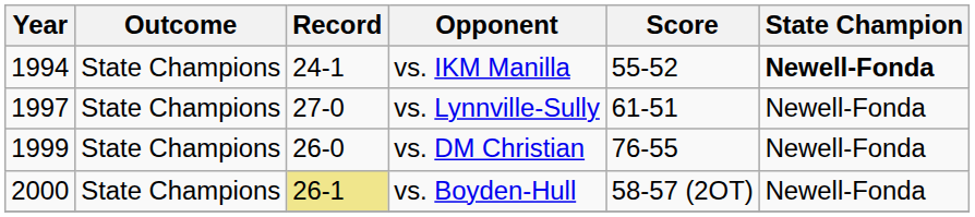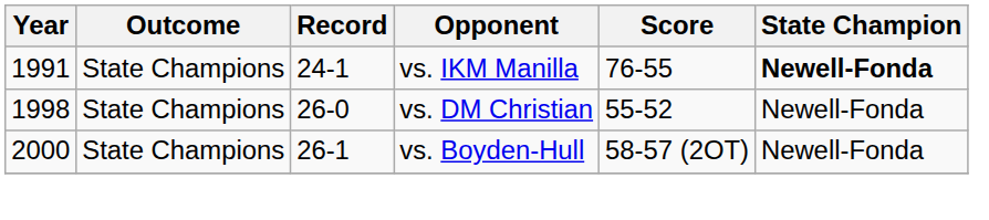vs. IKM Manilla | Year: 1994 -> 1991
vs. IKM Manilla | Score: 55-52 -> 76-55
- row: 1997 | State Champions | 27-0 | vs. Lynnville-Sully | 61-51 | Newell-Fonda
vs. DM Christian | Year: 1999 -> 1998
vs. DM Christian | Score: 76-55 -> 55-52
vs. Boyden-Hull | Record: khaki background -> no background
